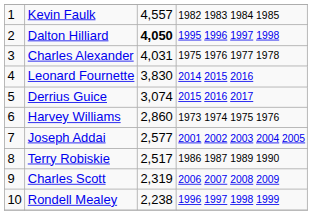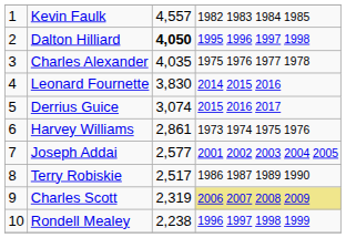Charles Alexander | column 3: 4,031 -> 4,035
Harvey Williams | column 3: 2,860 -> 2,861
Charles Scott | column 4: no background -> khaki background
